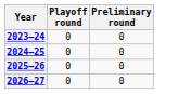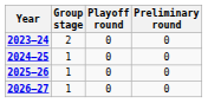+ column: Group stage | 2 | 1 | 1 | 1
